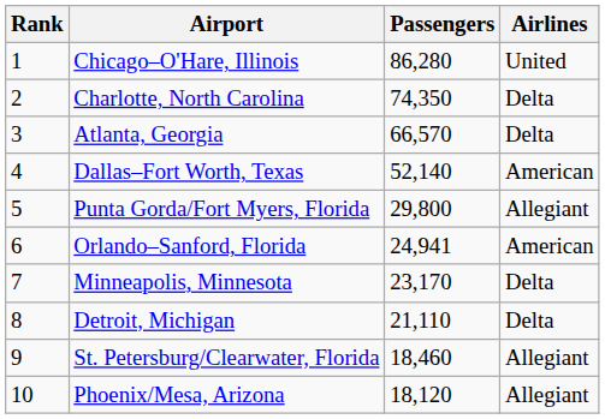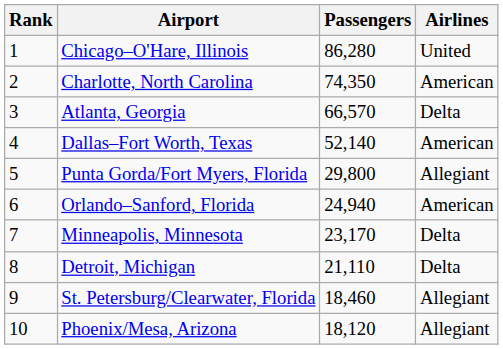Charlotte, North Carolina | Airlines: Delta -> American
Orlando–Sanford, Florida | Passengers: 24,941 -> 24,940
